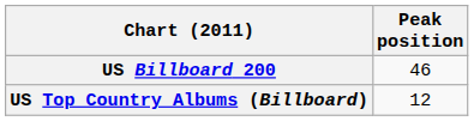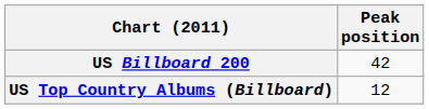US Billboard 200 | Peak position: 46 -> 42
